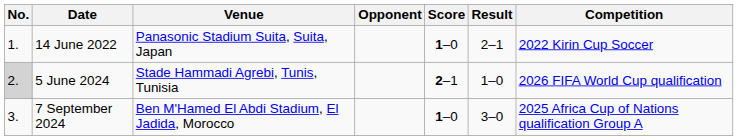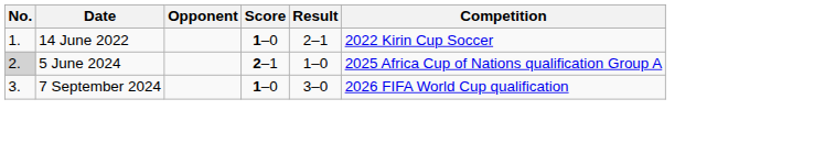- column: Venue | Panasonic Stadium Suita, Suita, Japan | Stade Hammadi Agrebi, Tunis, Tunisia | Ben M'Hamed El Abdi Stadium, El Jadida, Morocco
5 June 2024 | Competition: 2026 FIFA World Cup qualification -> 2025 Africa Cup of Nations qualification Group A
7 September 2024 | Competition: 2025 Africa Cup of Nations qualification Group A -> 2026 FIFA World Cup qualification
